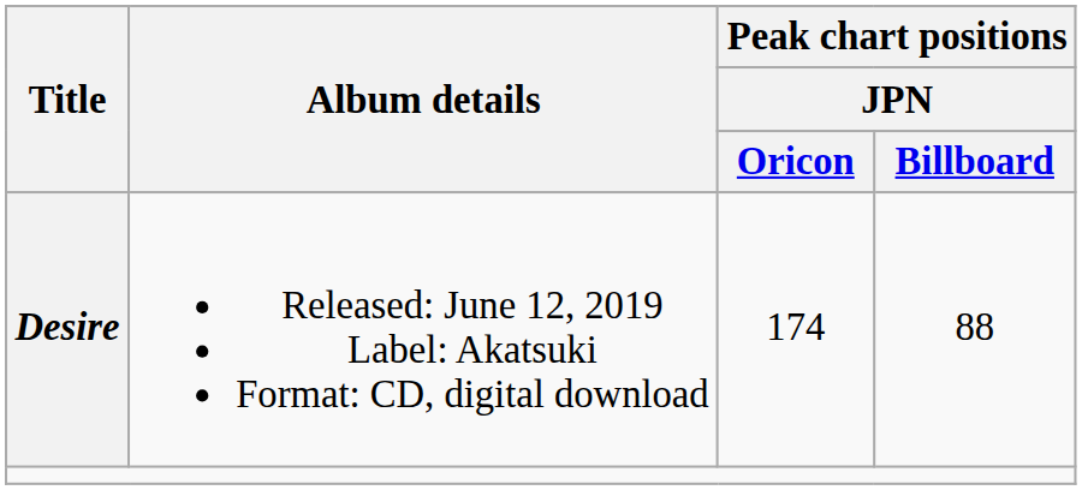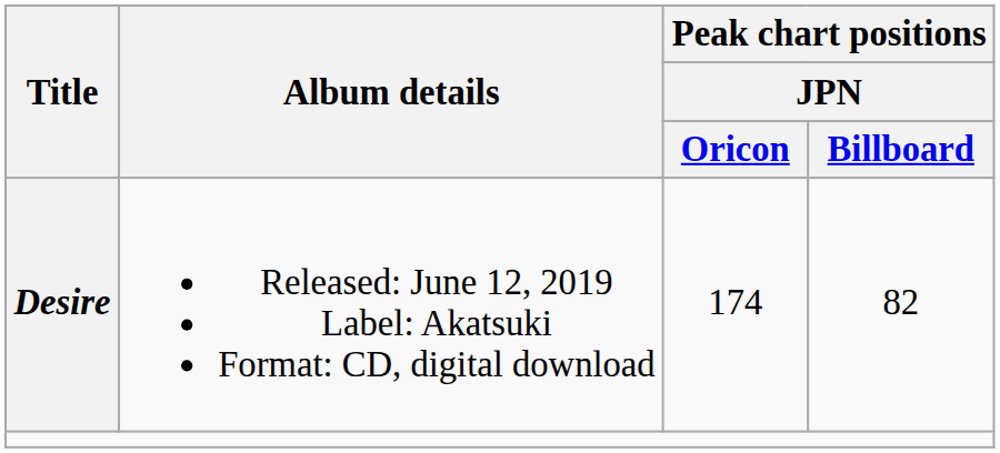Desire | Peak chart positions / JPN / Billboard: 88 -> 82
